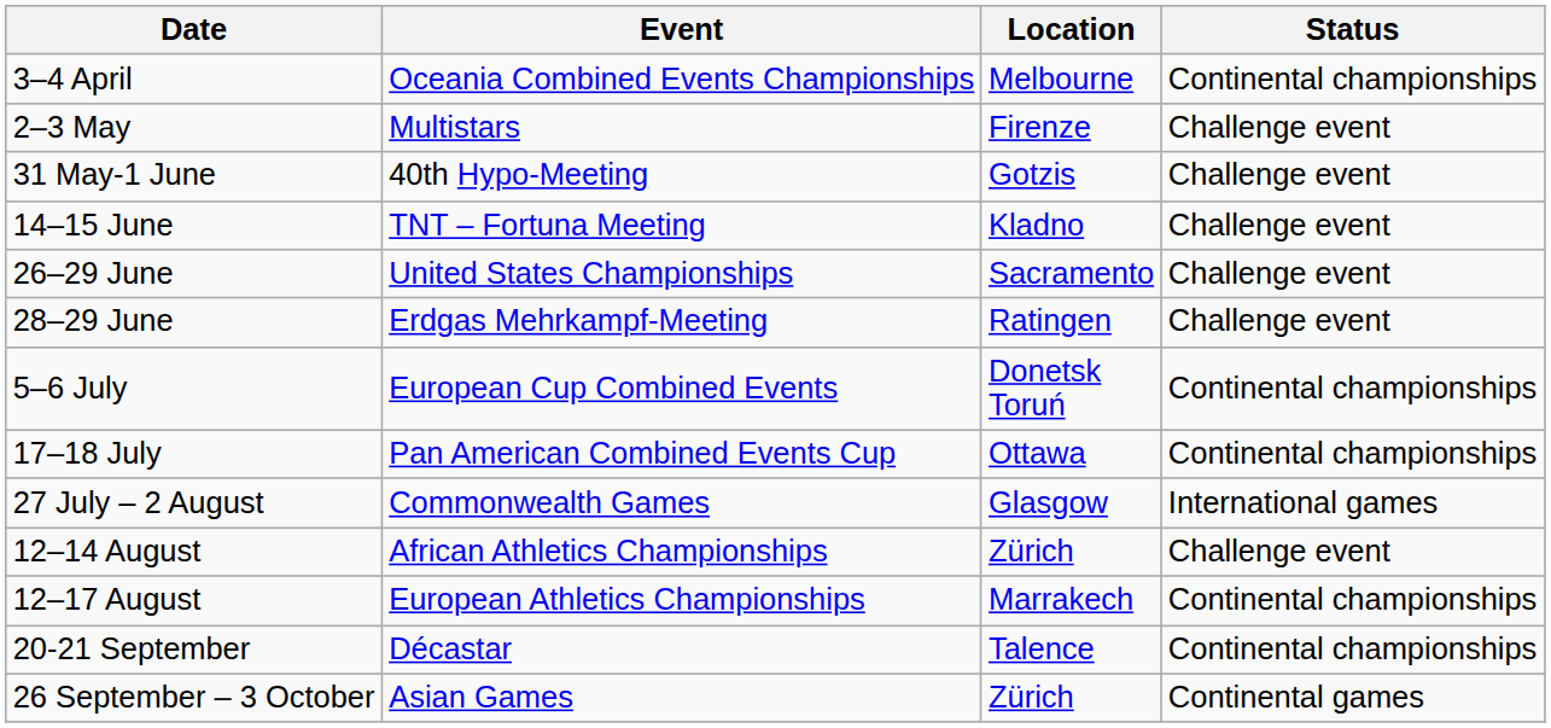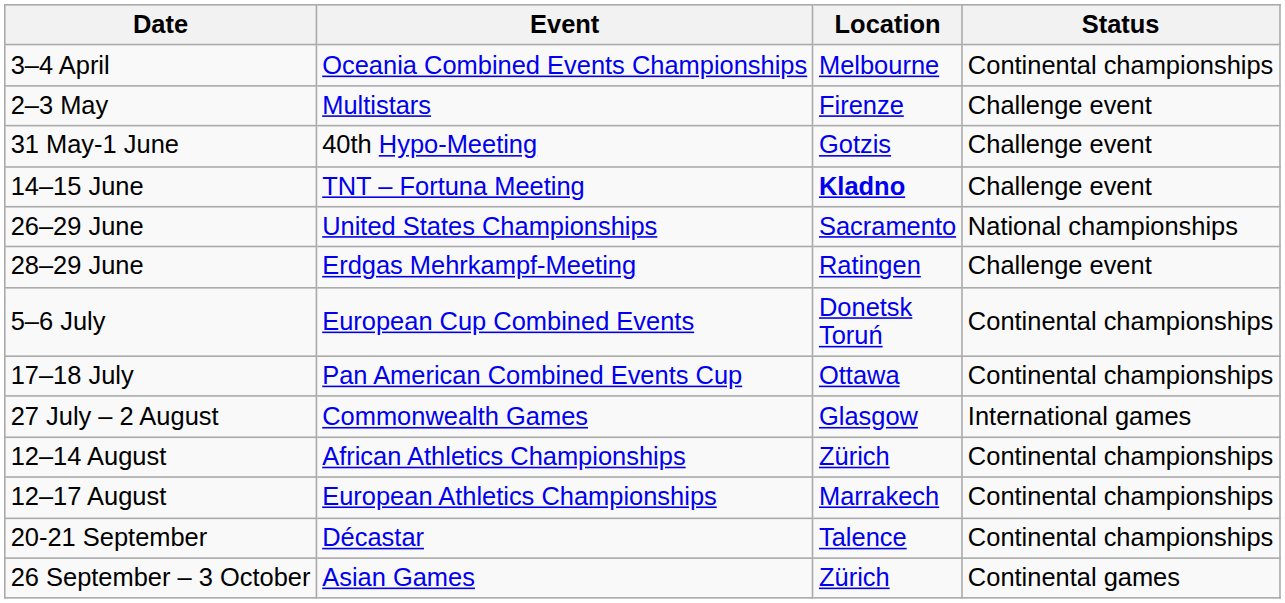14–15 June | Location: normal -> bold
26–29 June | Status: Challenge event -> National championships
12–14 August | Status: Challenge event -> Continental championships
